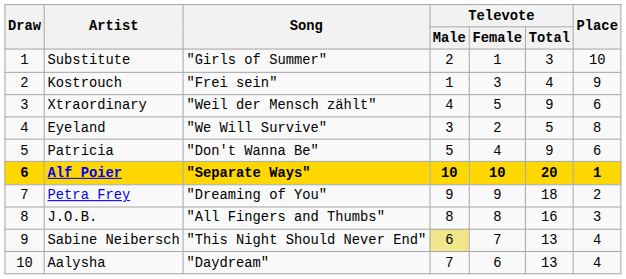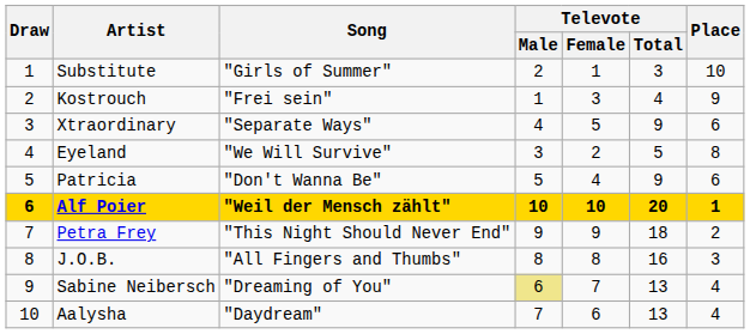Xtraordinary | Song: "Weil der Mensch zählt" -> "Separate Ways"
Alf Poier | Song: "Separate Ways" -> "Weil der Mensch zählt"
Petra Frey | Song: "Dreaming of You" -> "This Night Should Never End"
Sabine Neibersch | Song: "This Night Should Never End" -> "Dreaming of You"
